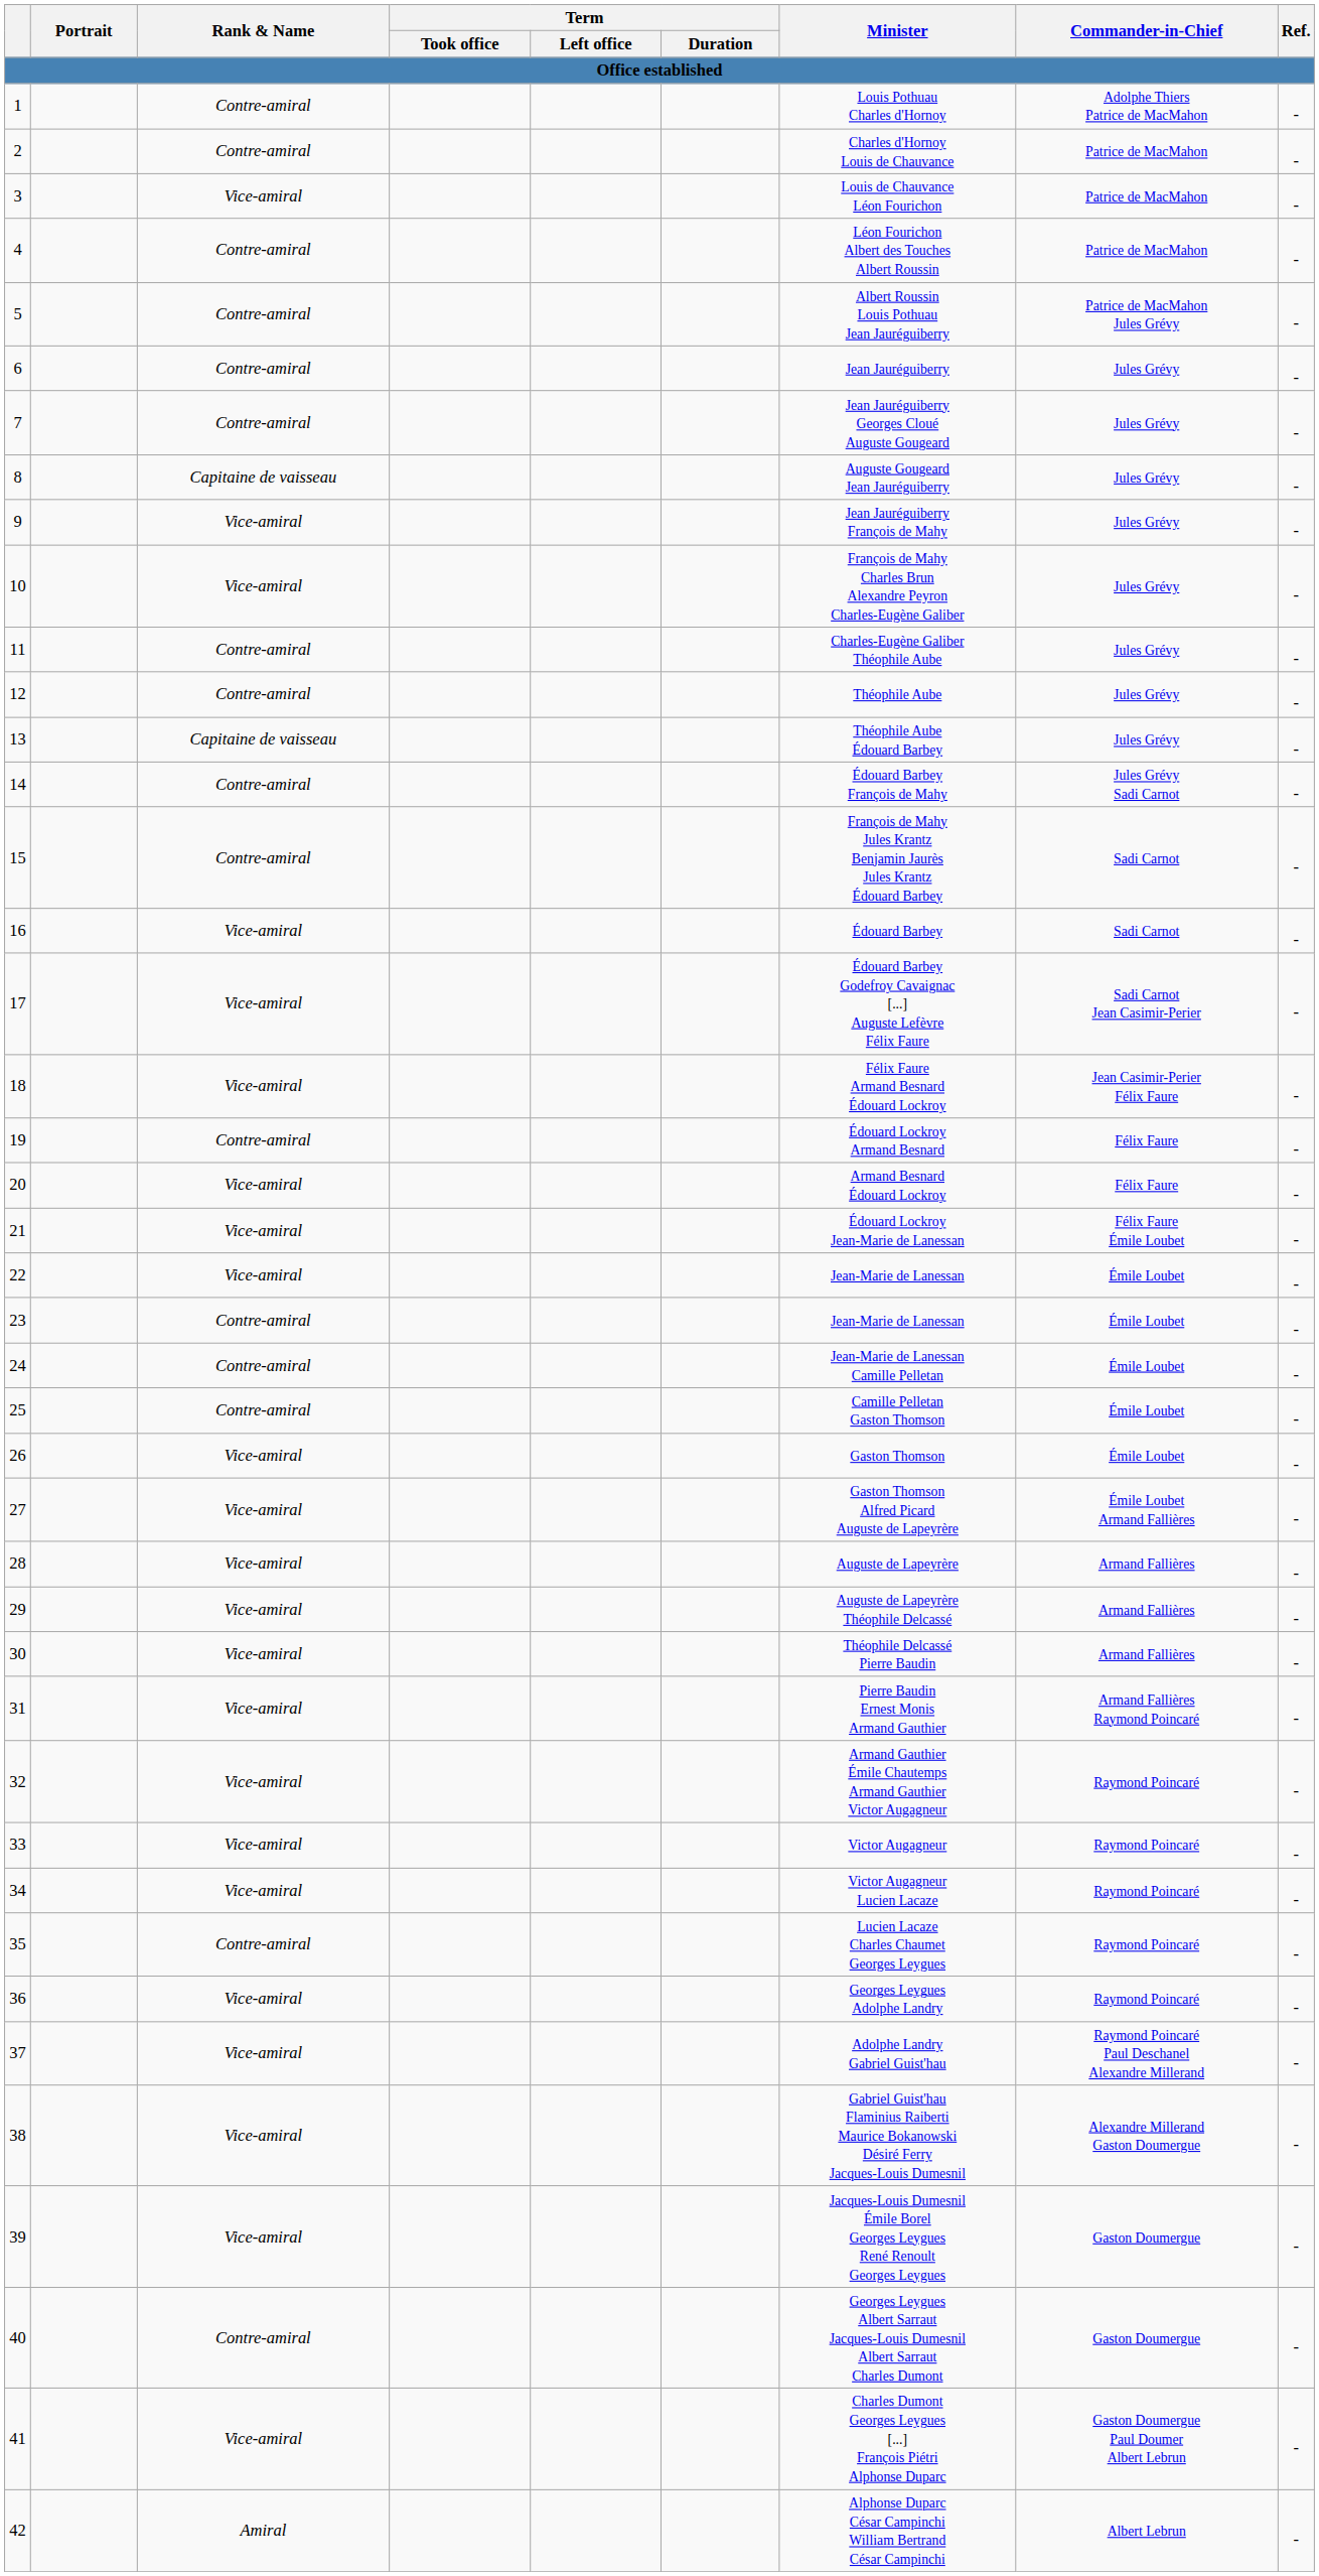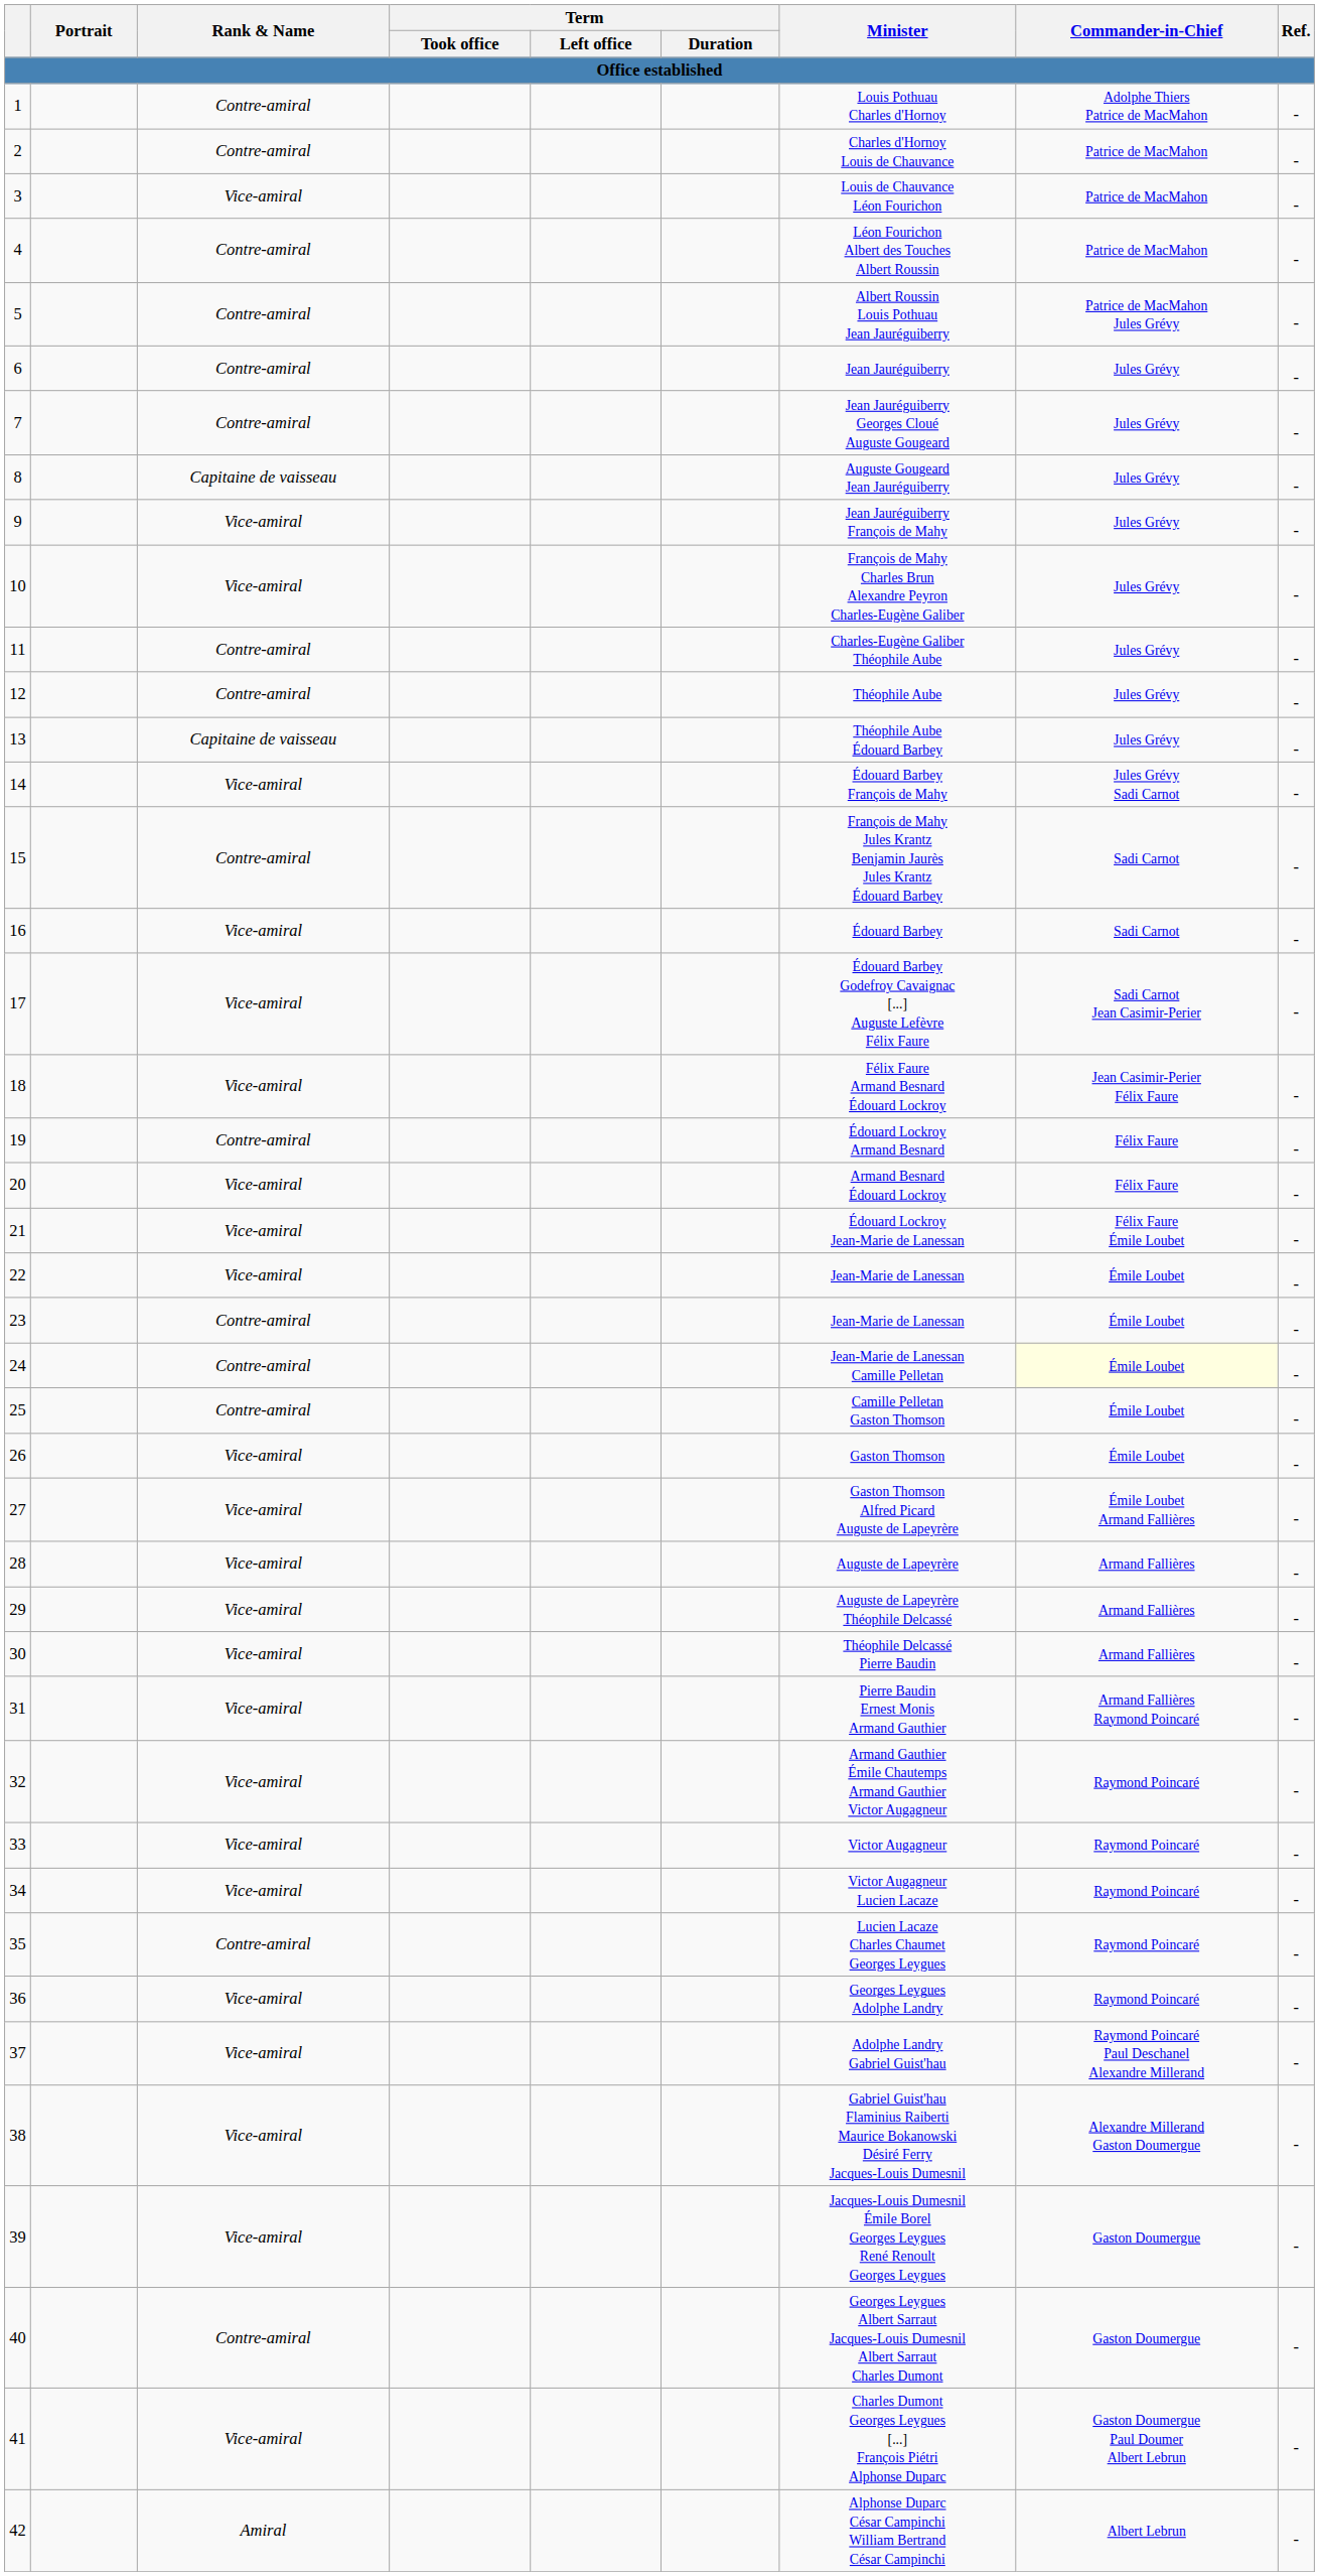14 | Rank & Name: Contre-amiral -> Vice-amiral
24 | Commander-in-Chief: no background -> lightyellow background
